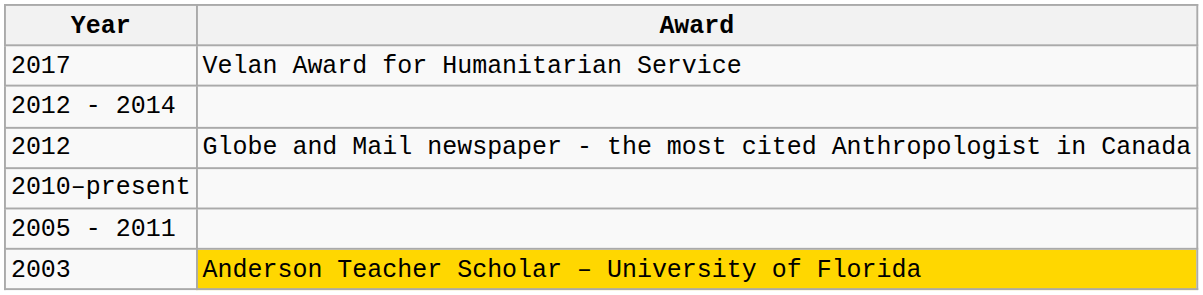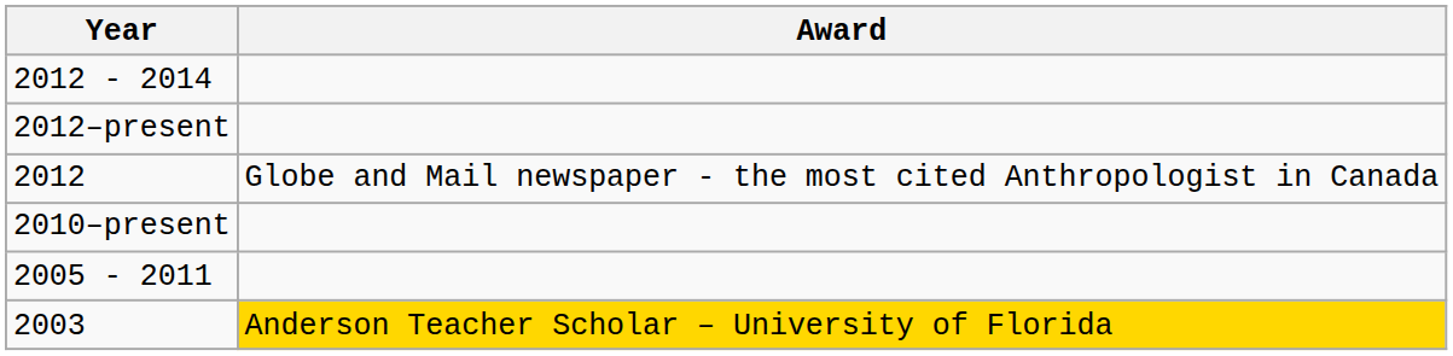- row: 2017 | Velan Award for Humanitarian Service
+ row: 2012–present
